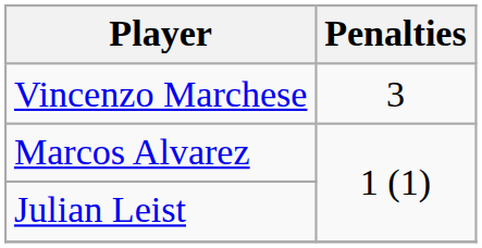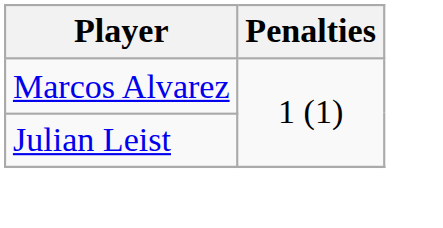- row: Vincenzo Marchese | 3
